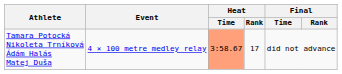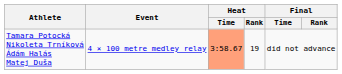Tamara Potocká Nikoleta Trníková Ádám Halás Matej Duša | Heat / Rank: 17 -> 19
